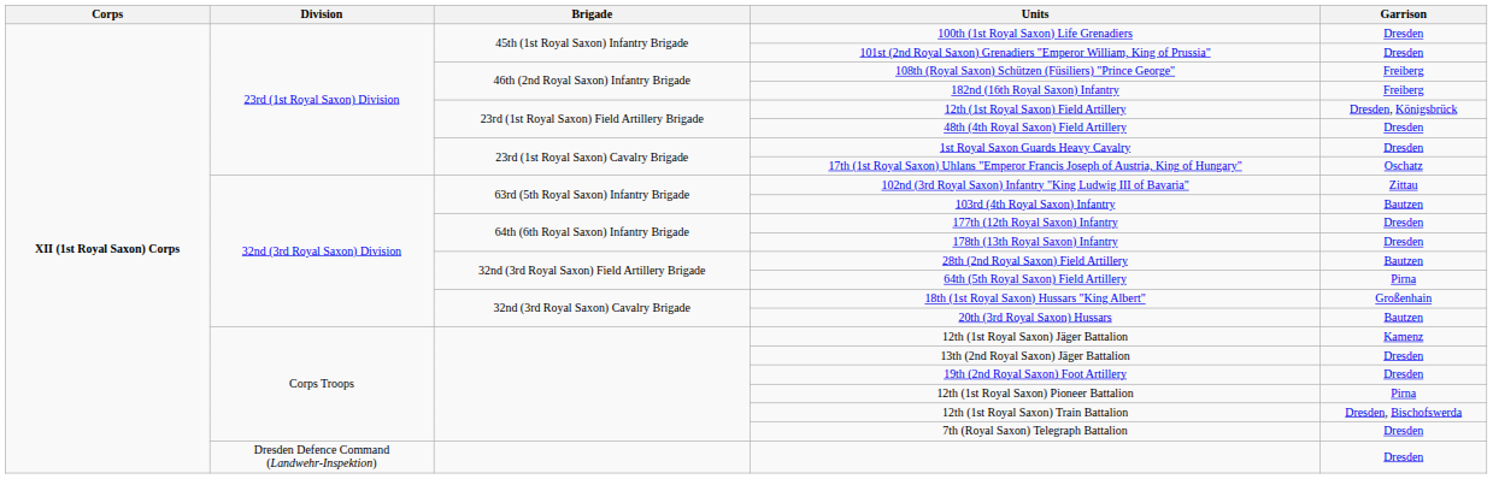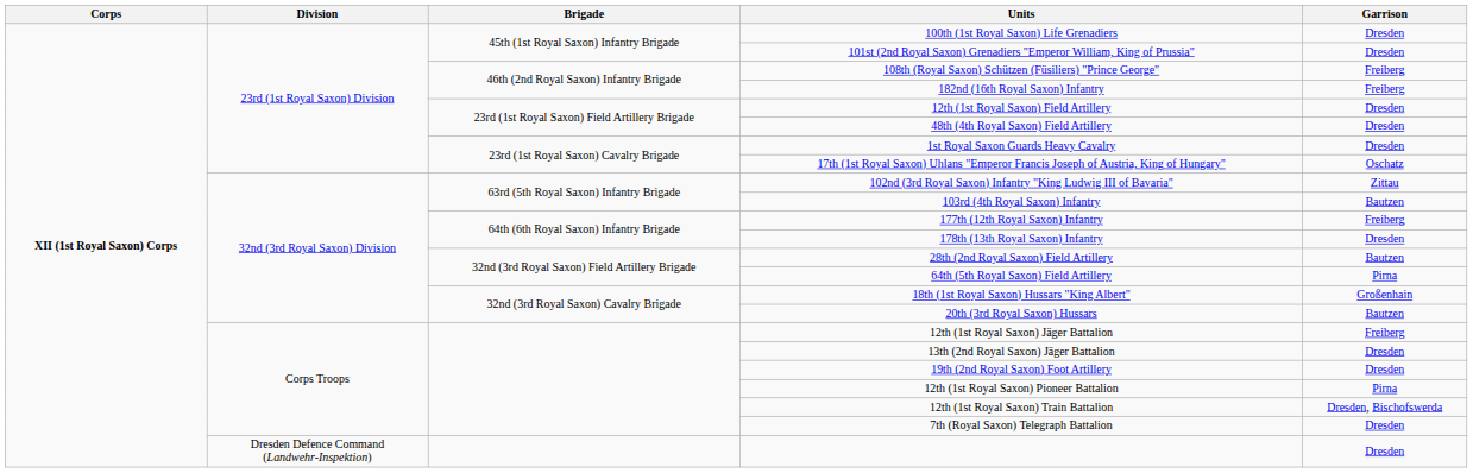12th (1st Royal Saxon) Field Artillery | Garrison: Dresden, Königsbrück -> Dresden
177th (12th Royal Saxon) Infantry | Garrison: Dresden -> Freiberg
12th (1st Royal Saxon) Jäger Battalion | Garrison: Kamenz -> Freiberg
